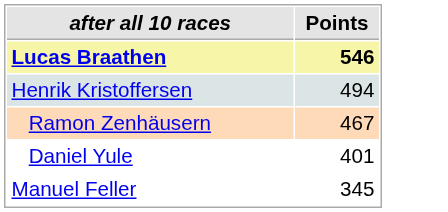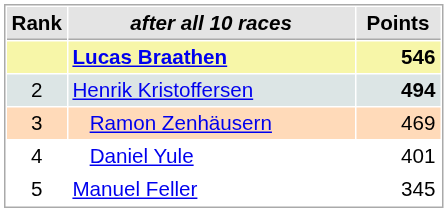+ column: Rank | 2 | 3 | 4 | 5
Henrik Kristoffersen | Points: normal -> bold
Ramon Zenhäusern | Points: 467 -> 469
